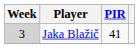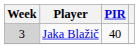Jaka Blažič | PIR: 41 -> 40
